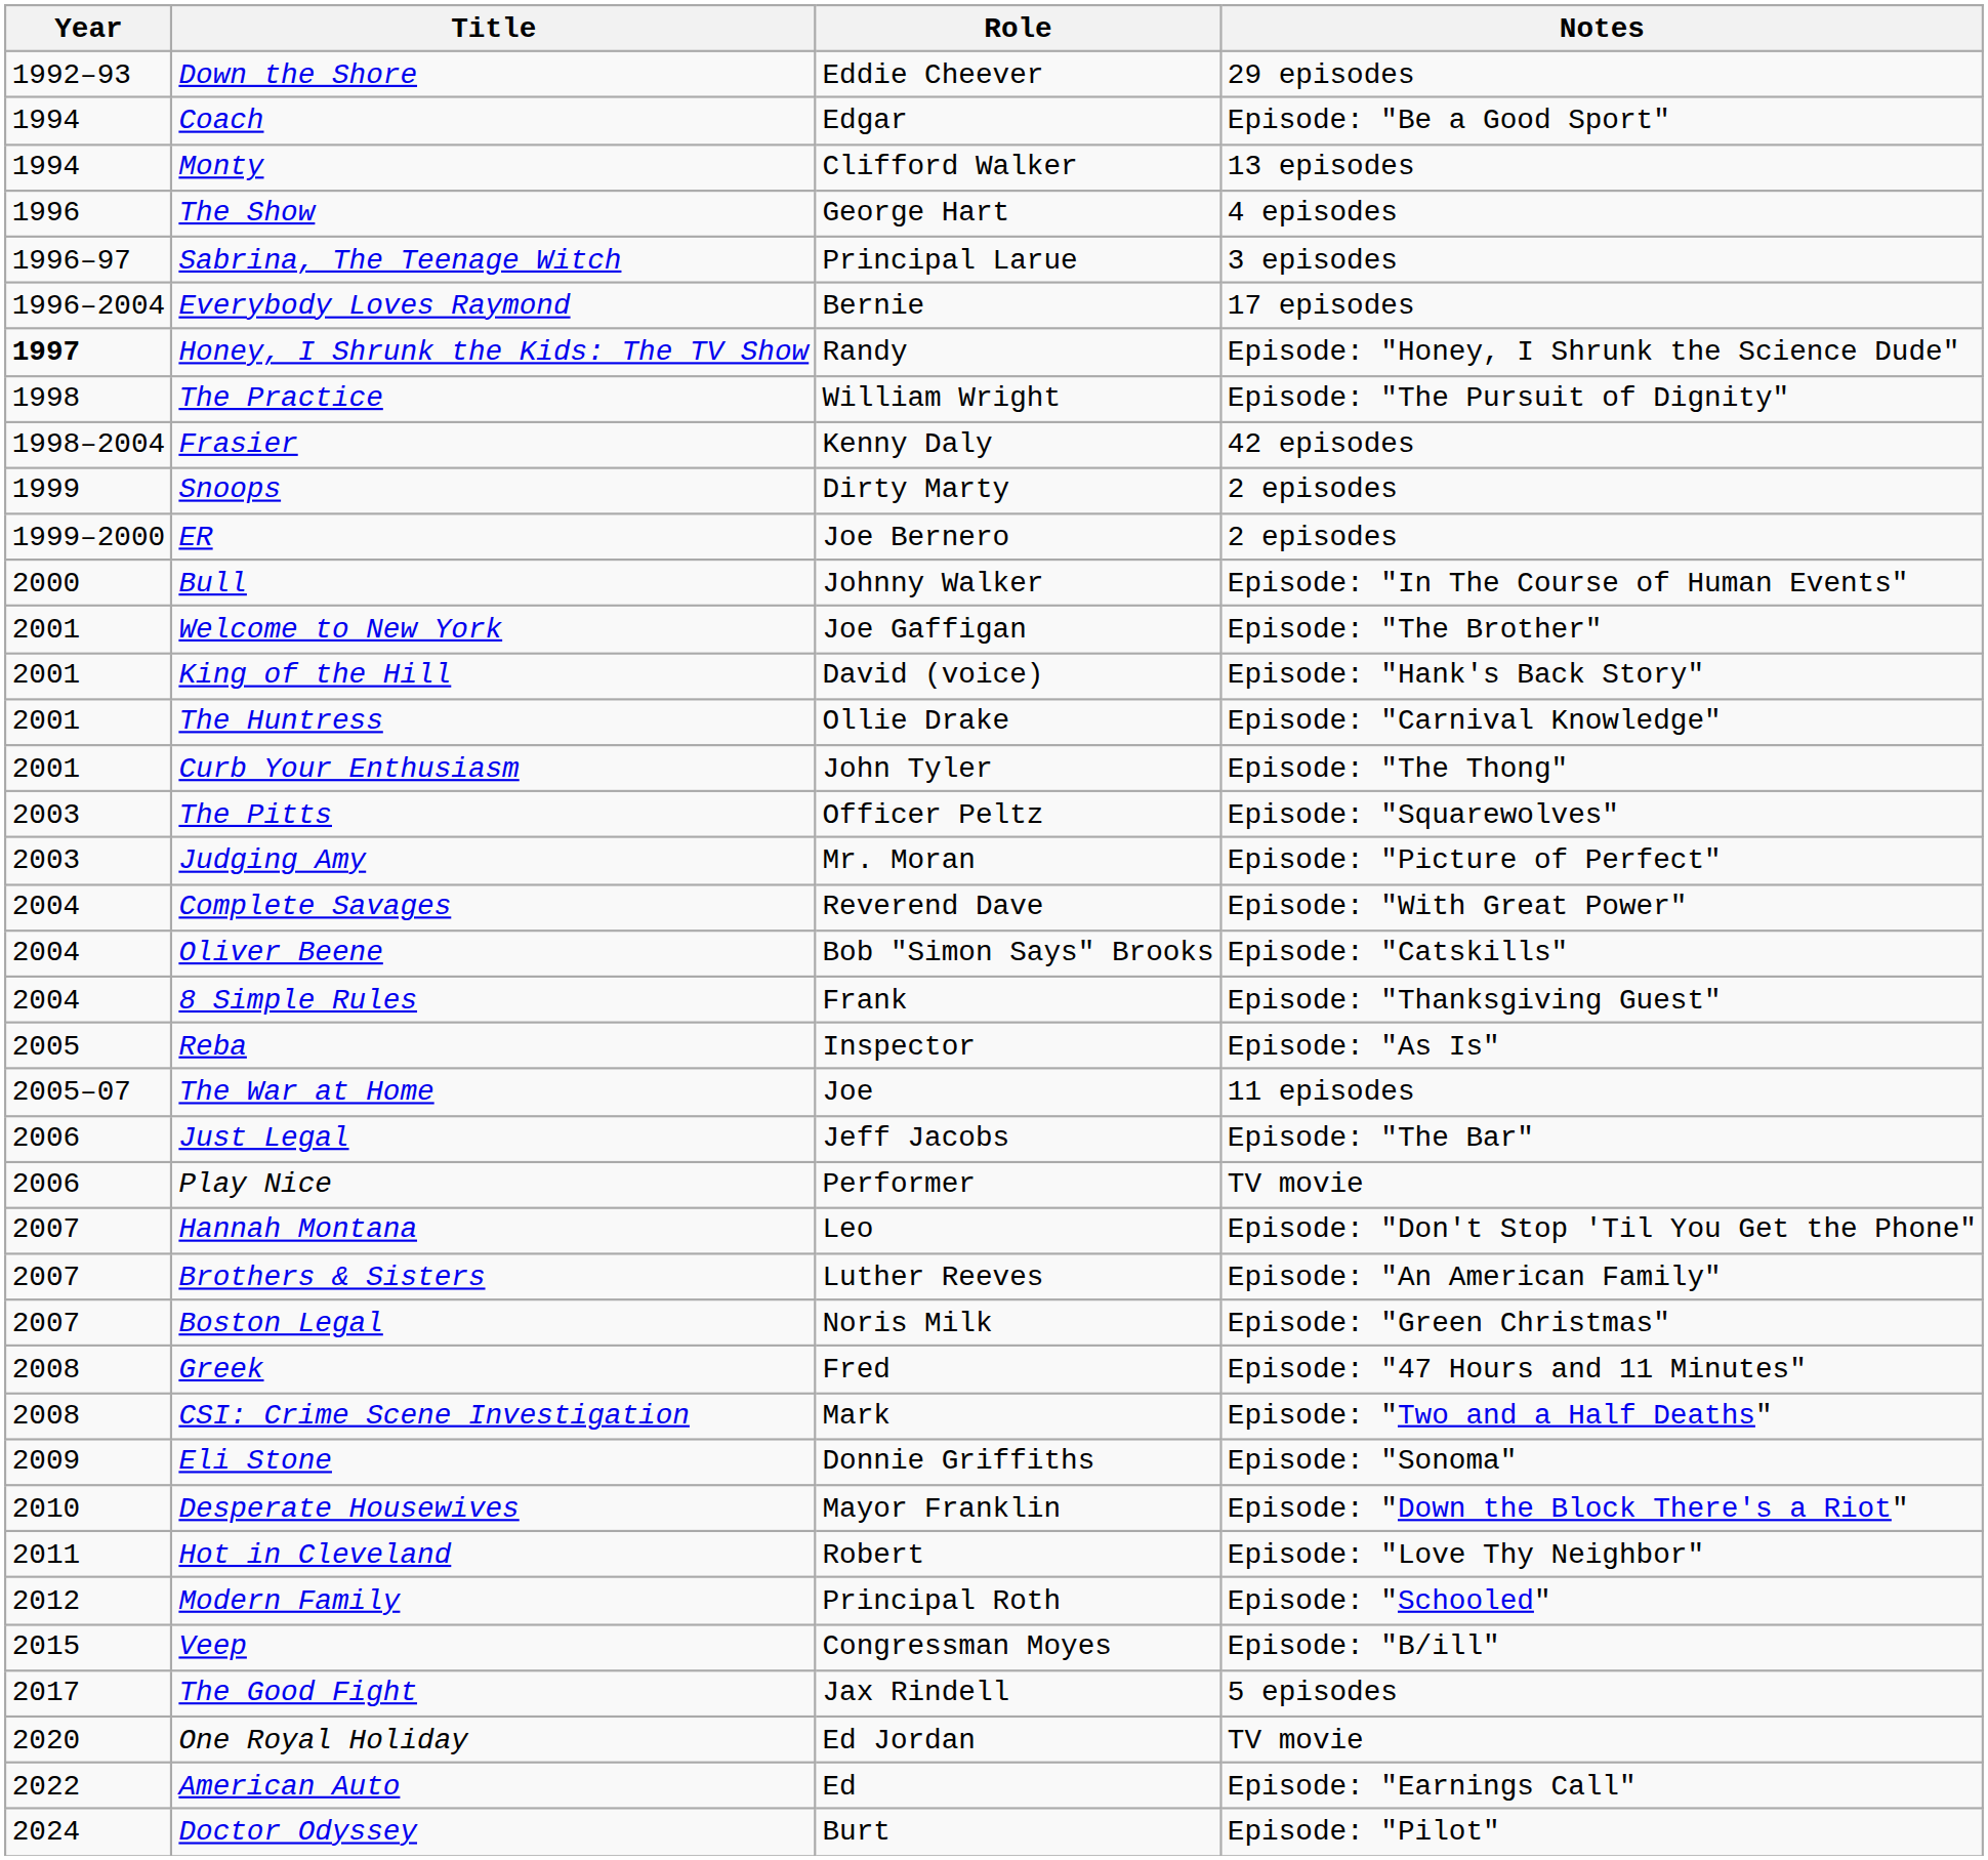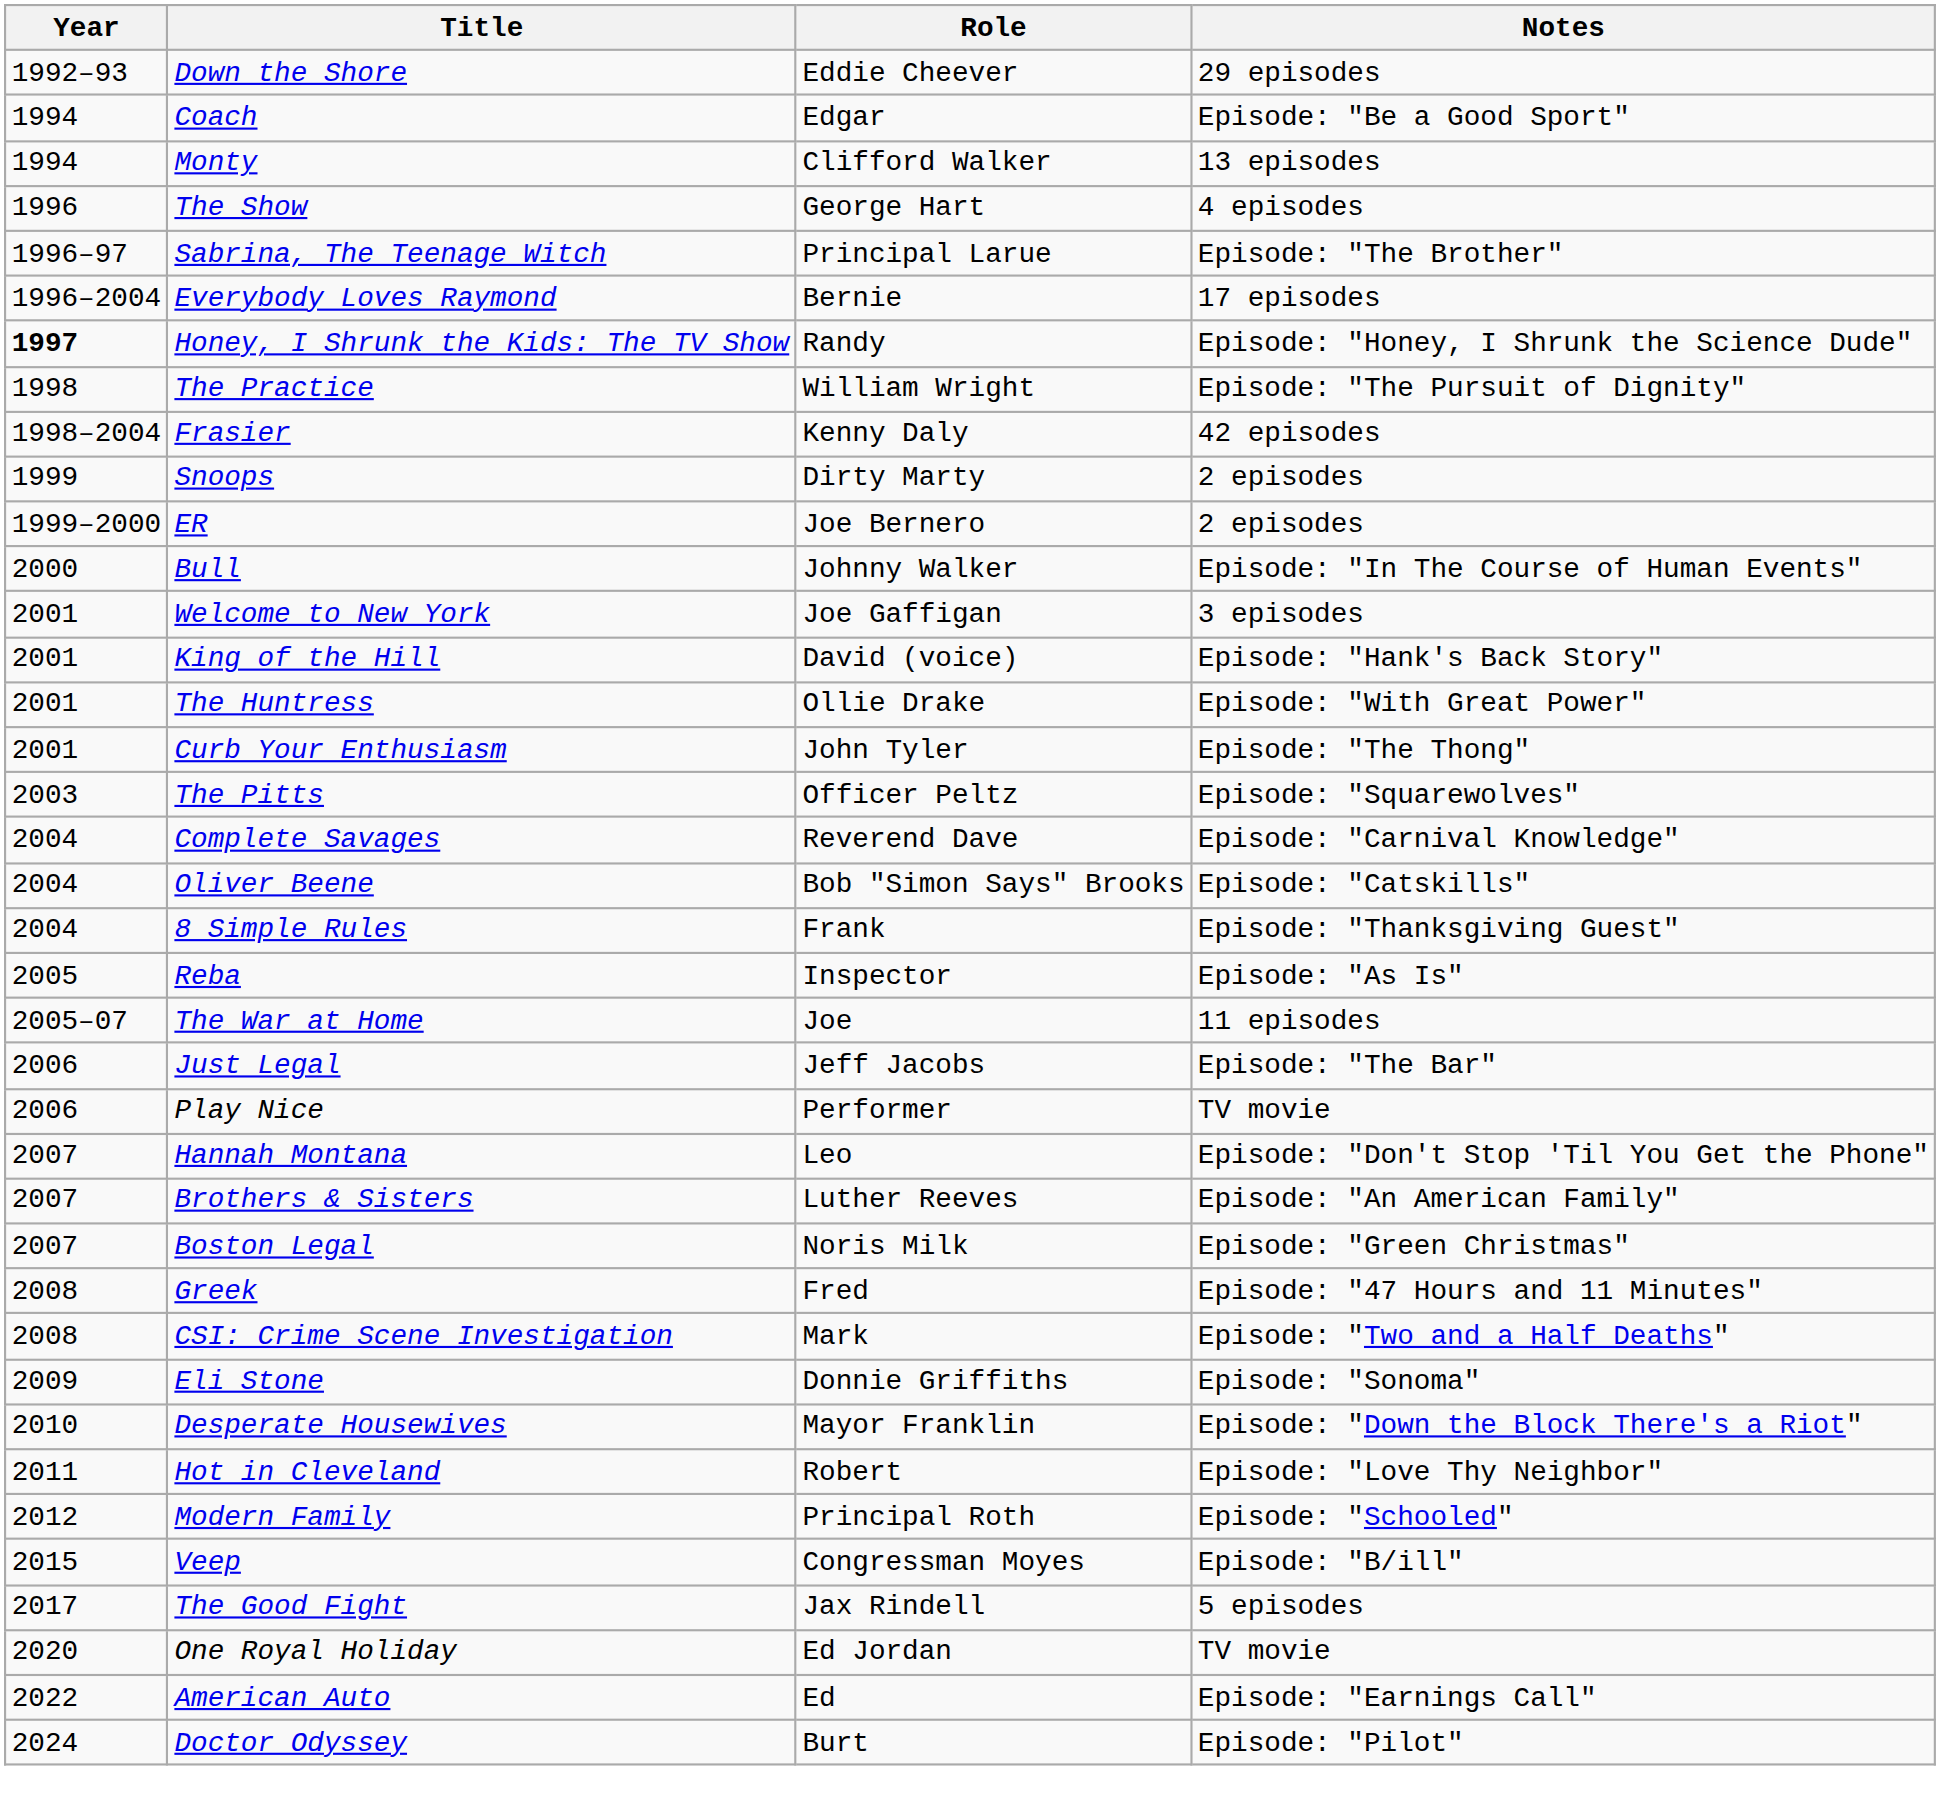Sabrina, The Teenage Witch | Notes: 3 episodes -> Episode: "The Brother"
Welcome to New York | Notes: Episode: "The Brother" -> 3 episodes
The Huntress | Notes: Episode: "Carnival Knowledge" -> Episode: "With Great Power"
- row: 2003 | Judging Amy | Mr. Moran | Episode: "Picture of Perfect"
Complete Savages | Notes: Episode: "With Great Power" -> Episode: "Carnival Knowledge"
